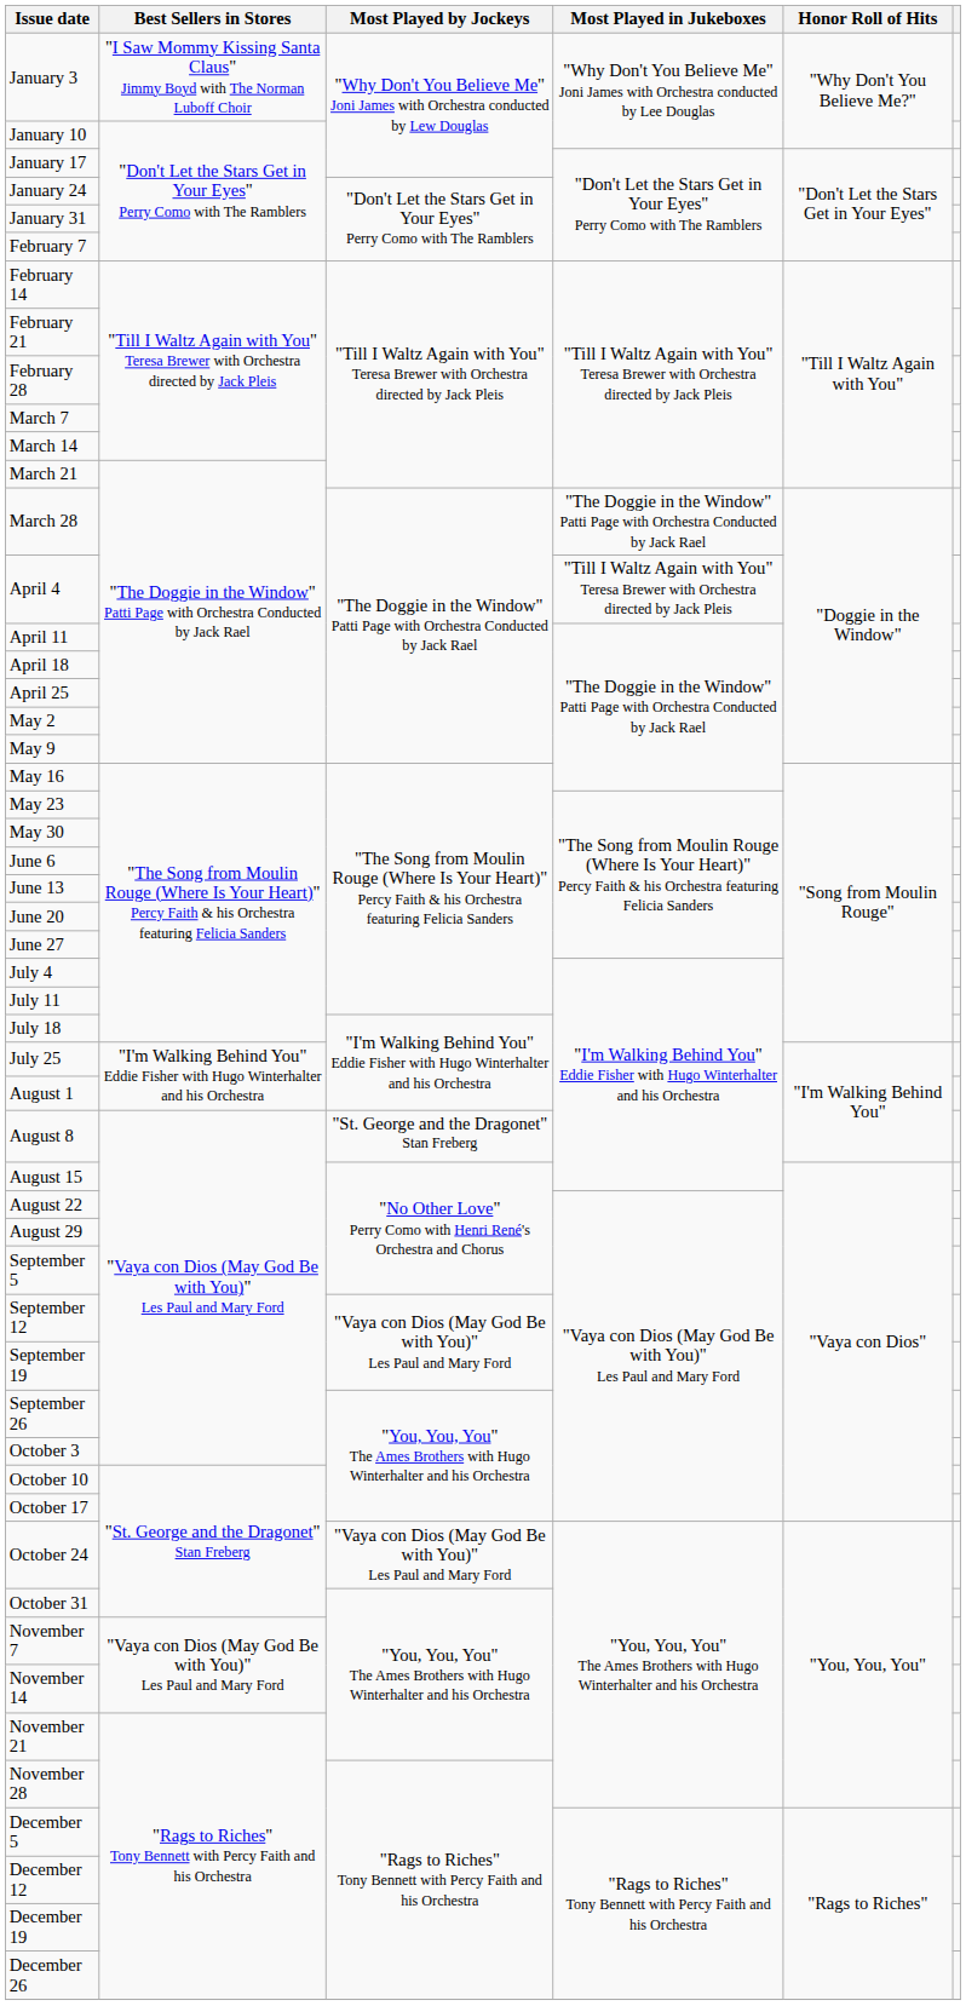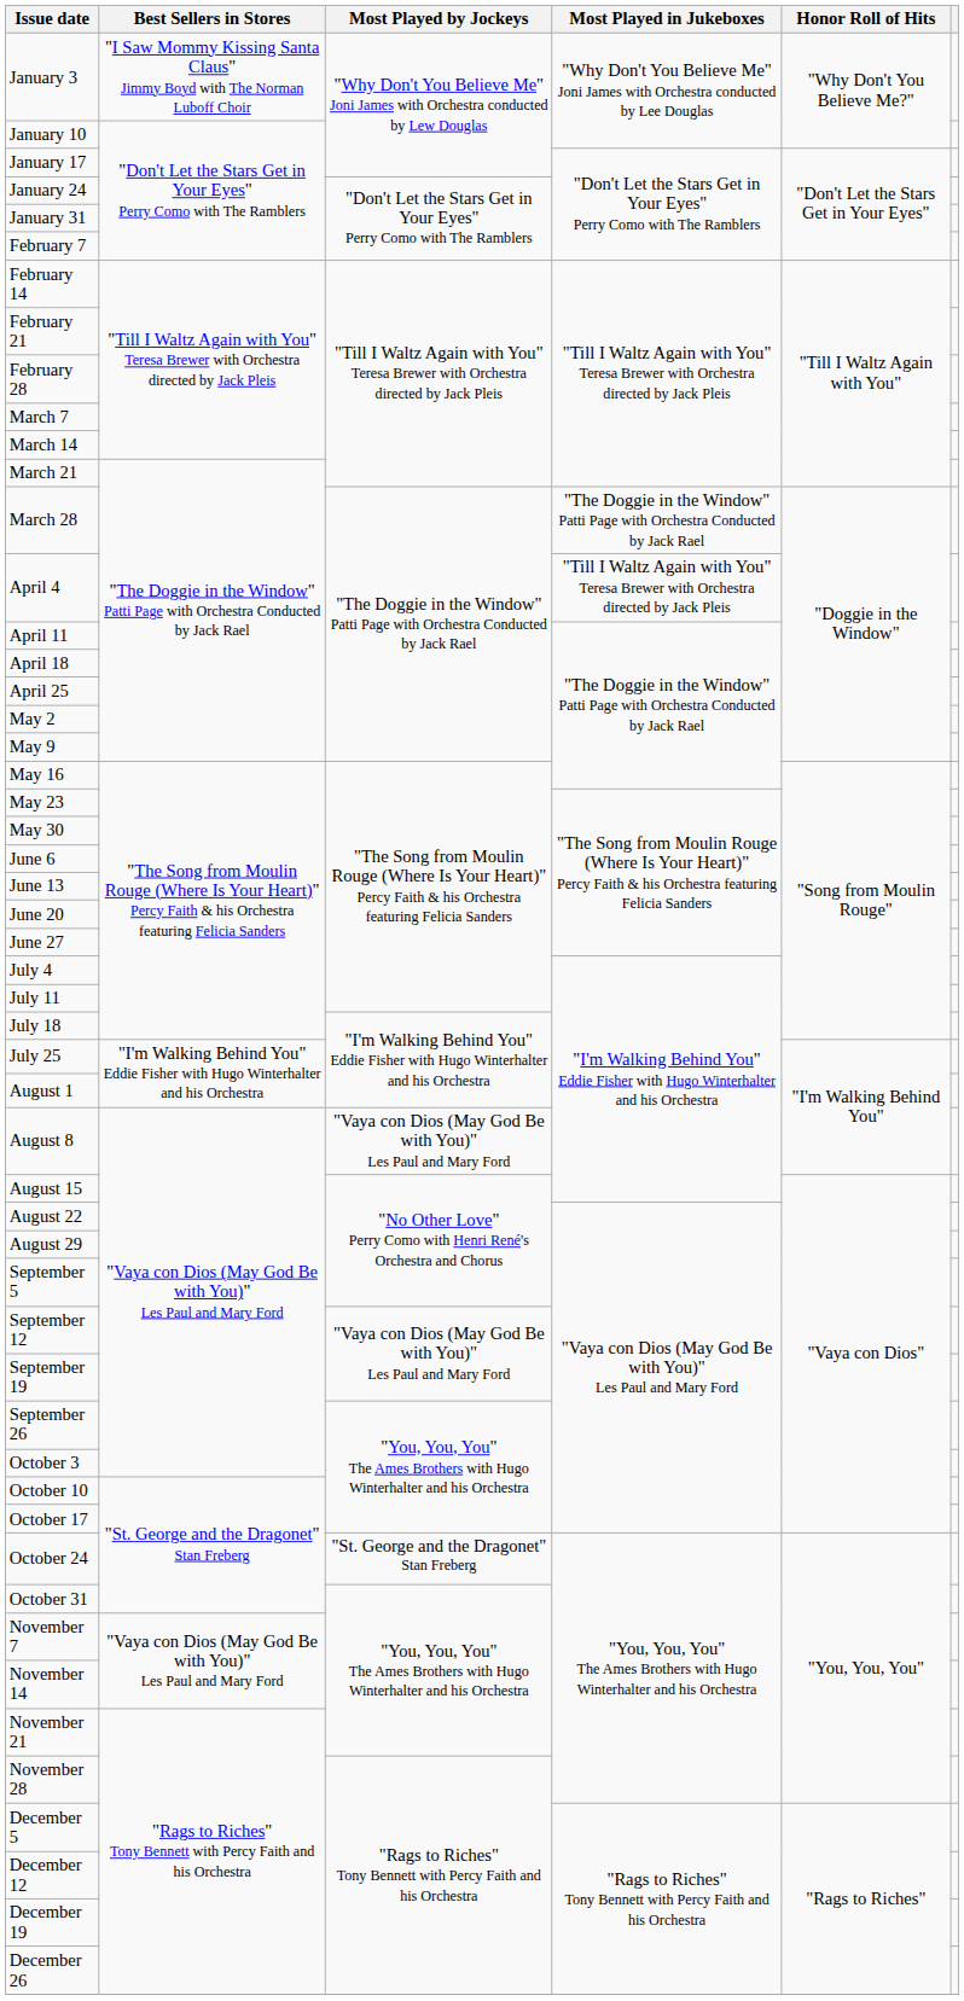August 8 | Most Played by Jockeys: "St. George and the Dragonet" Stan Freberg -> "Vaya con Dios (May God Be with You)" Les Paul and Mary Ford
October 24 | Most Played by Jockeys: "Vaya con Dios (May God Be with You)" Les Paul and Mary Ford -> "St. George and the Dragonet" Stan Freberg
